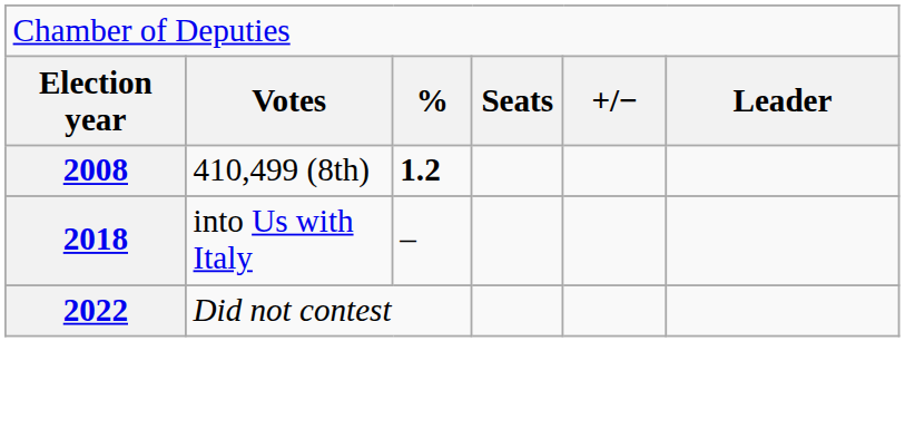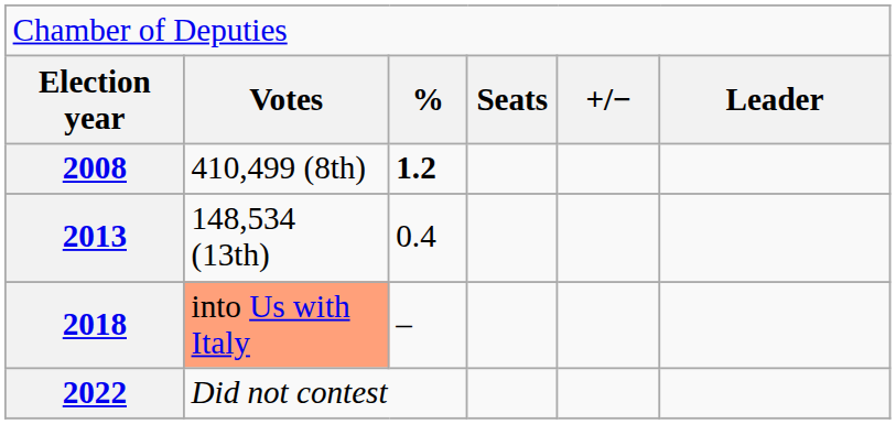+ row: 2013 | 148,534 (13th) | 0.4
2018 | column 2: no background -> lightsalmon background
